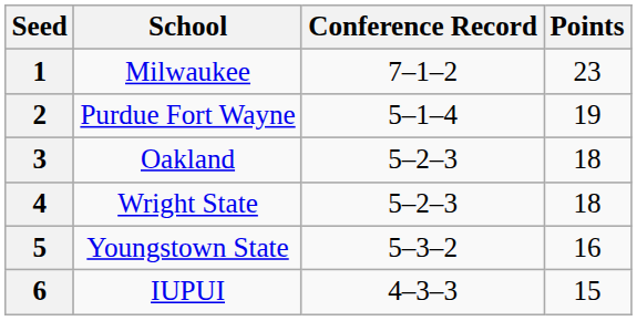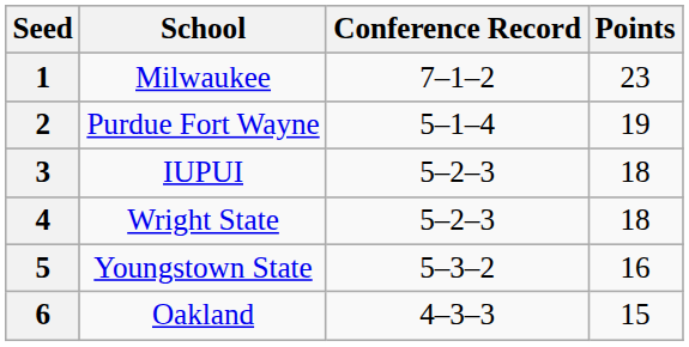3 | School: Oakland -> IUPUI
6 | School: IUPUI -> Oakland
